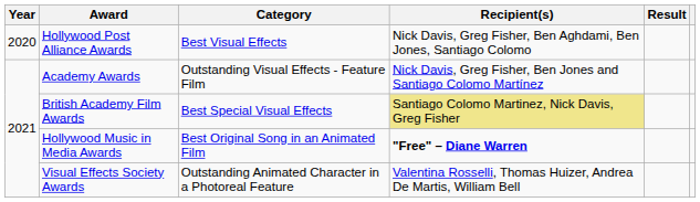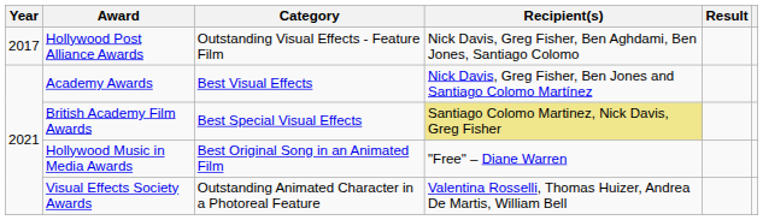Hollywood Post Alliance Awards | Year: 2020 -> 2017
Hollywood Post Alliance Awards | Category: Best Visual Effects -> Outstanding Visual Effects - Feature Film
Academy Awards | Category: Outstanding Visual Effects - Feature Film -> Best Visual Effects
Hollywood Music in Media Awards | Recipient(s): bold -> normal
